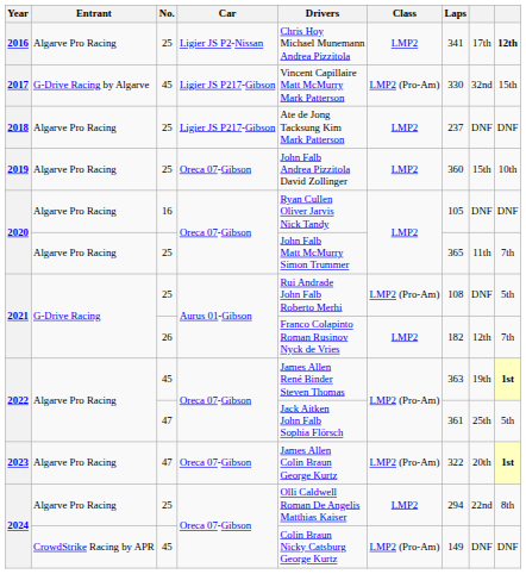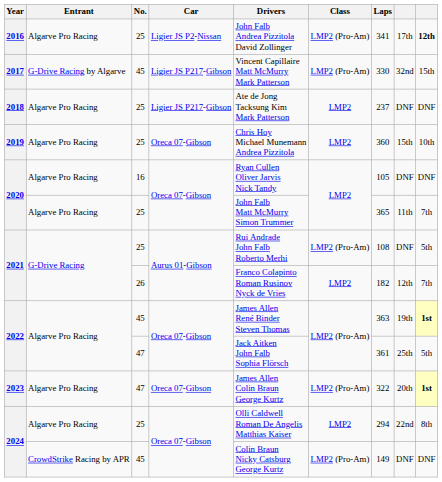2016 | Drivers: Chris Hoy Michael Munemann Andrea Pizzitola -> John Falb Andrea Pizzitola David Zollinger
2016 | Class: LMP2 -> LMP2 (Pro-Am)
2019 | Drivers: John Falb Andrea Pizzitola David Zollinger -> Chris Hoy Michael Munemann Andrea Pizzitola
